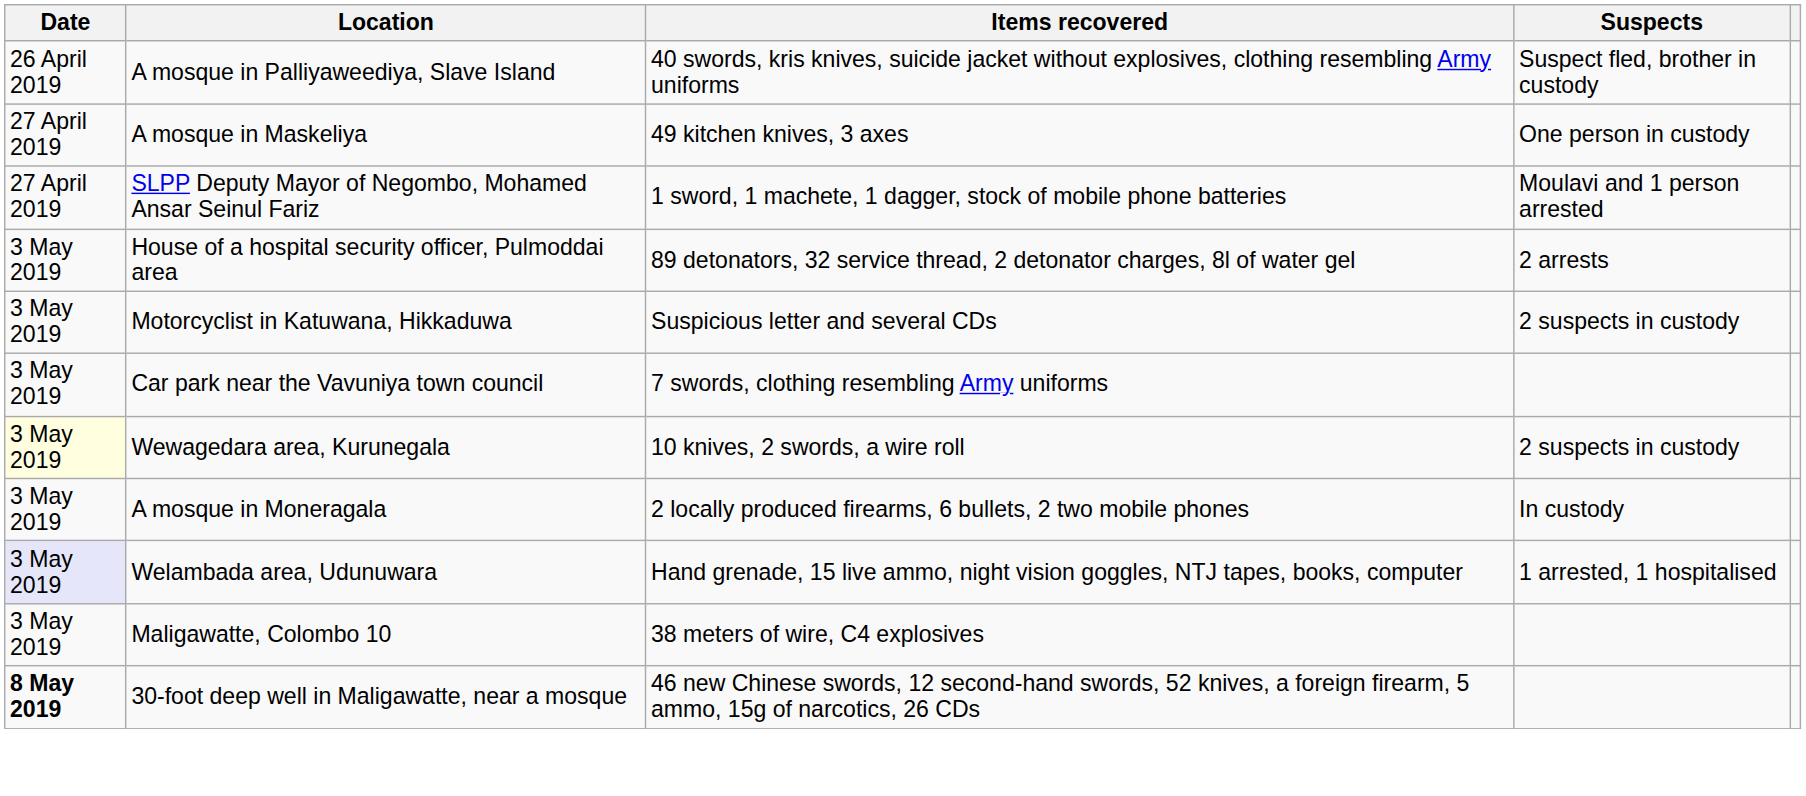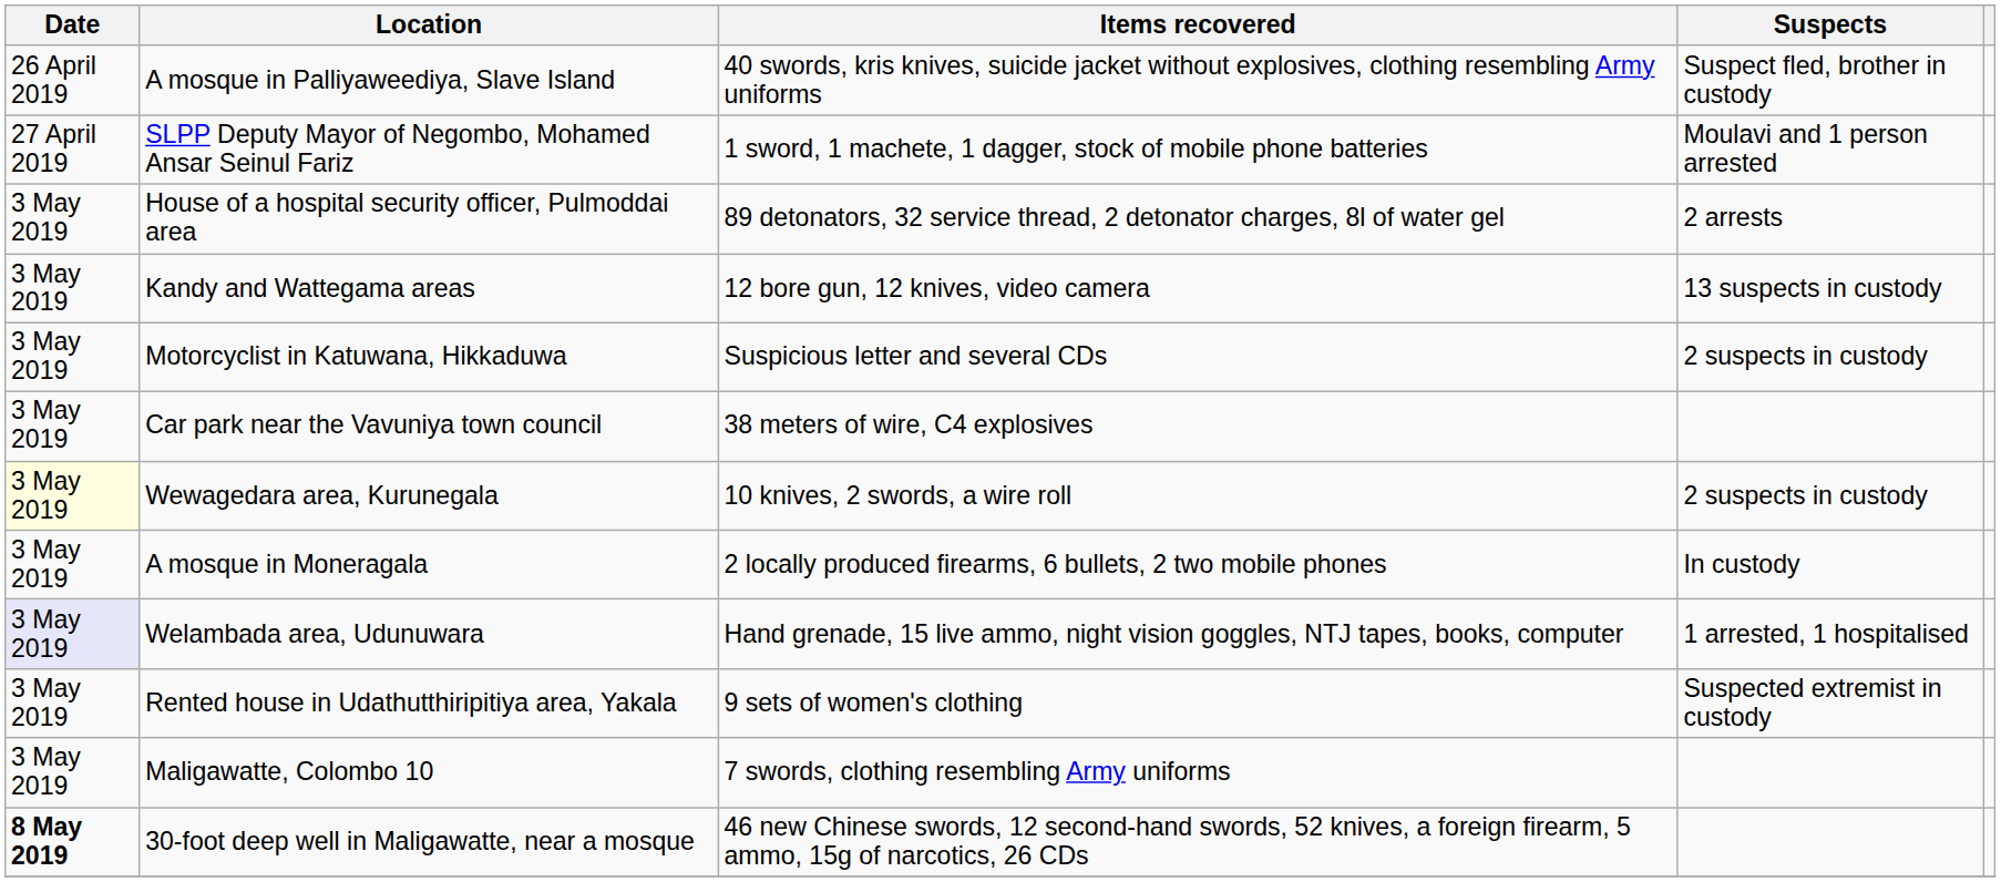- row: 27 April 2019 | A mosque in Maskeliya | 49 kitchen knives, 3 axes | One person in custody
+ row: 3 May 2019 | Kandy and Wattegama areas | 12 bore gun, 12 knives, video camera | 13 suspects in custody
Car park near the Vavuniya town council | Items recovered: 7 swords, clothing resembling Army uniforms -> 38 meters of wire, C4 explosives
+ row: 3 May 2019 | Rented house in Udathutthiripitiya area, Yakala | 9 sets of women's clothing | Suspected extremist in custody
Maligawatte, Colombo 10 | Items recovered: 38 meters of wire, C4 explosives -> 7 swords, clothing resembling Army uniforms
